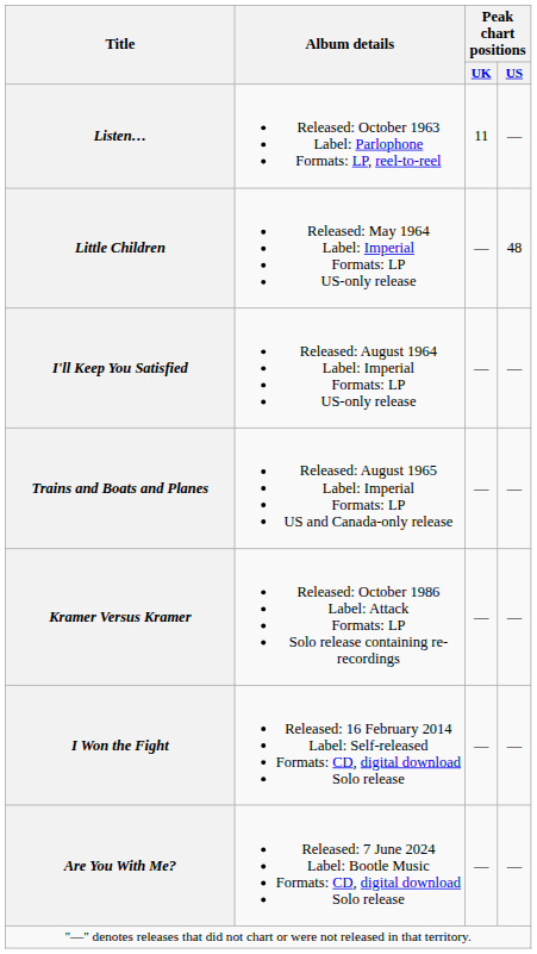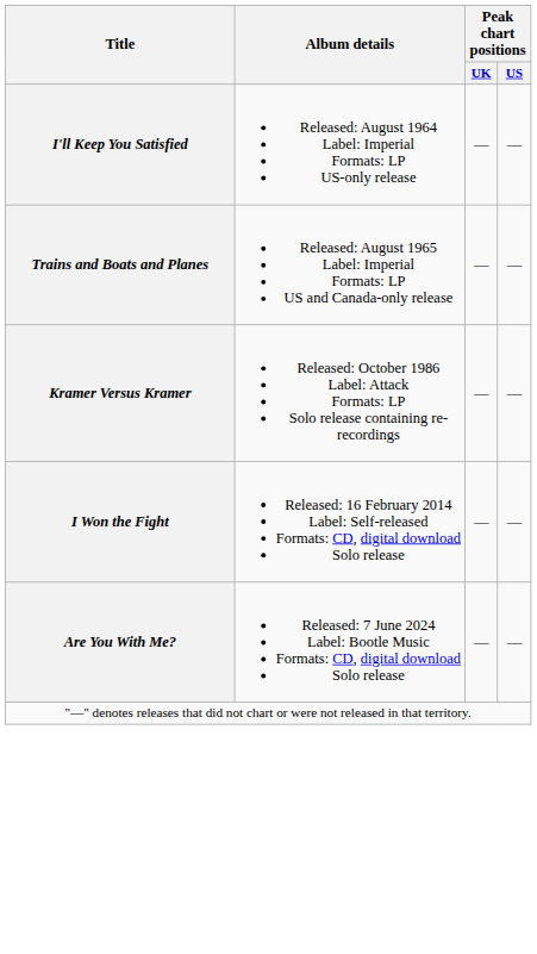- row: Listen… | Released: October 1963 Label: Parlophone Formats: LP, reel-to-reel | 11 | —
- row: Little Children | Released: May 1964 Label: Imperial Formats: LP US-only release | — | 48
